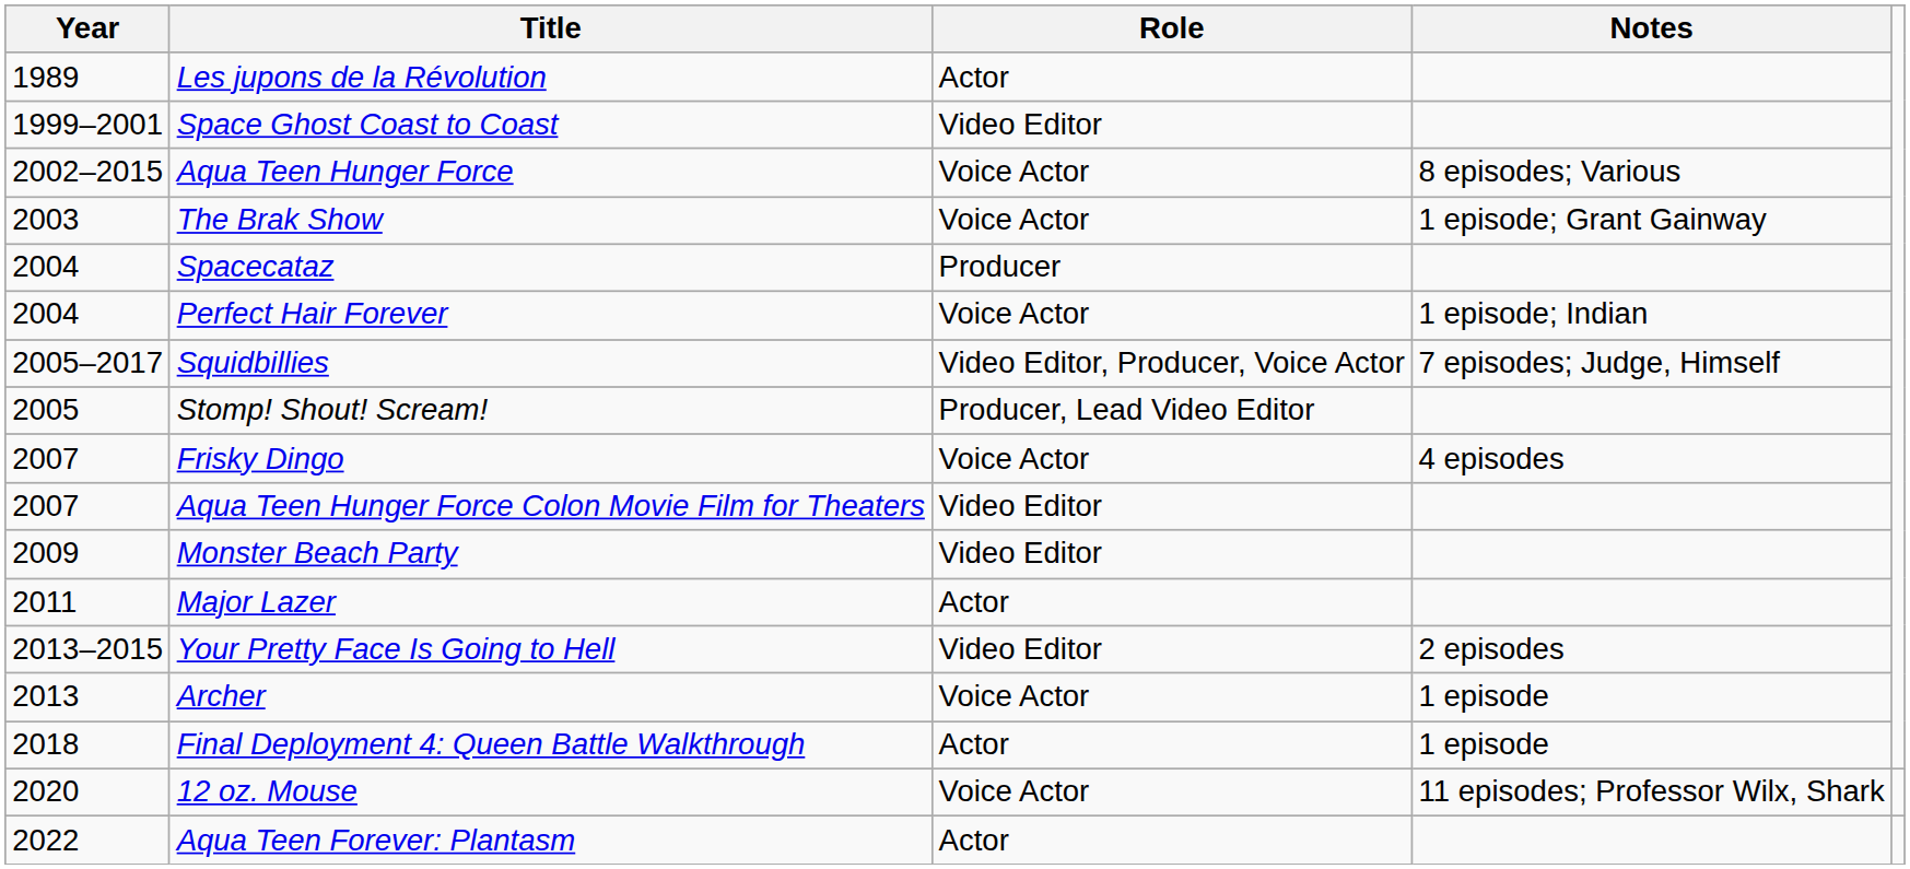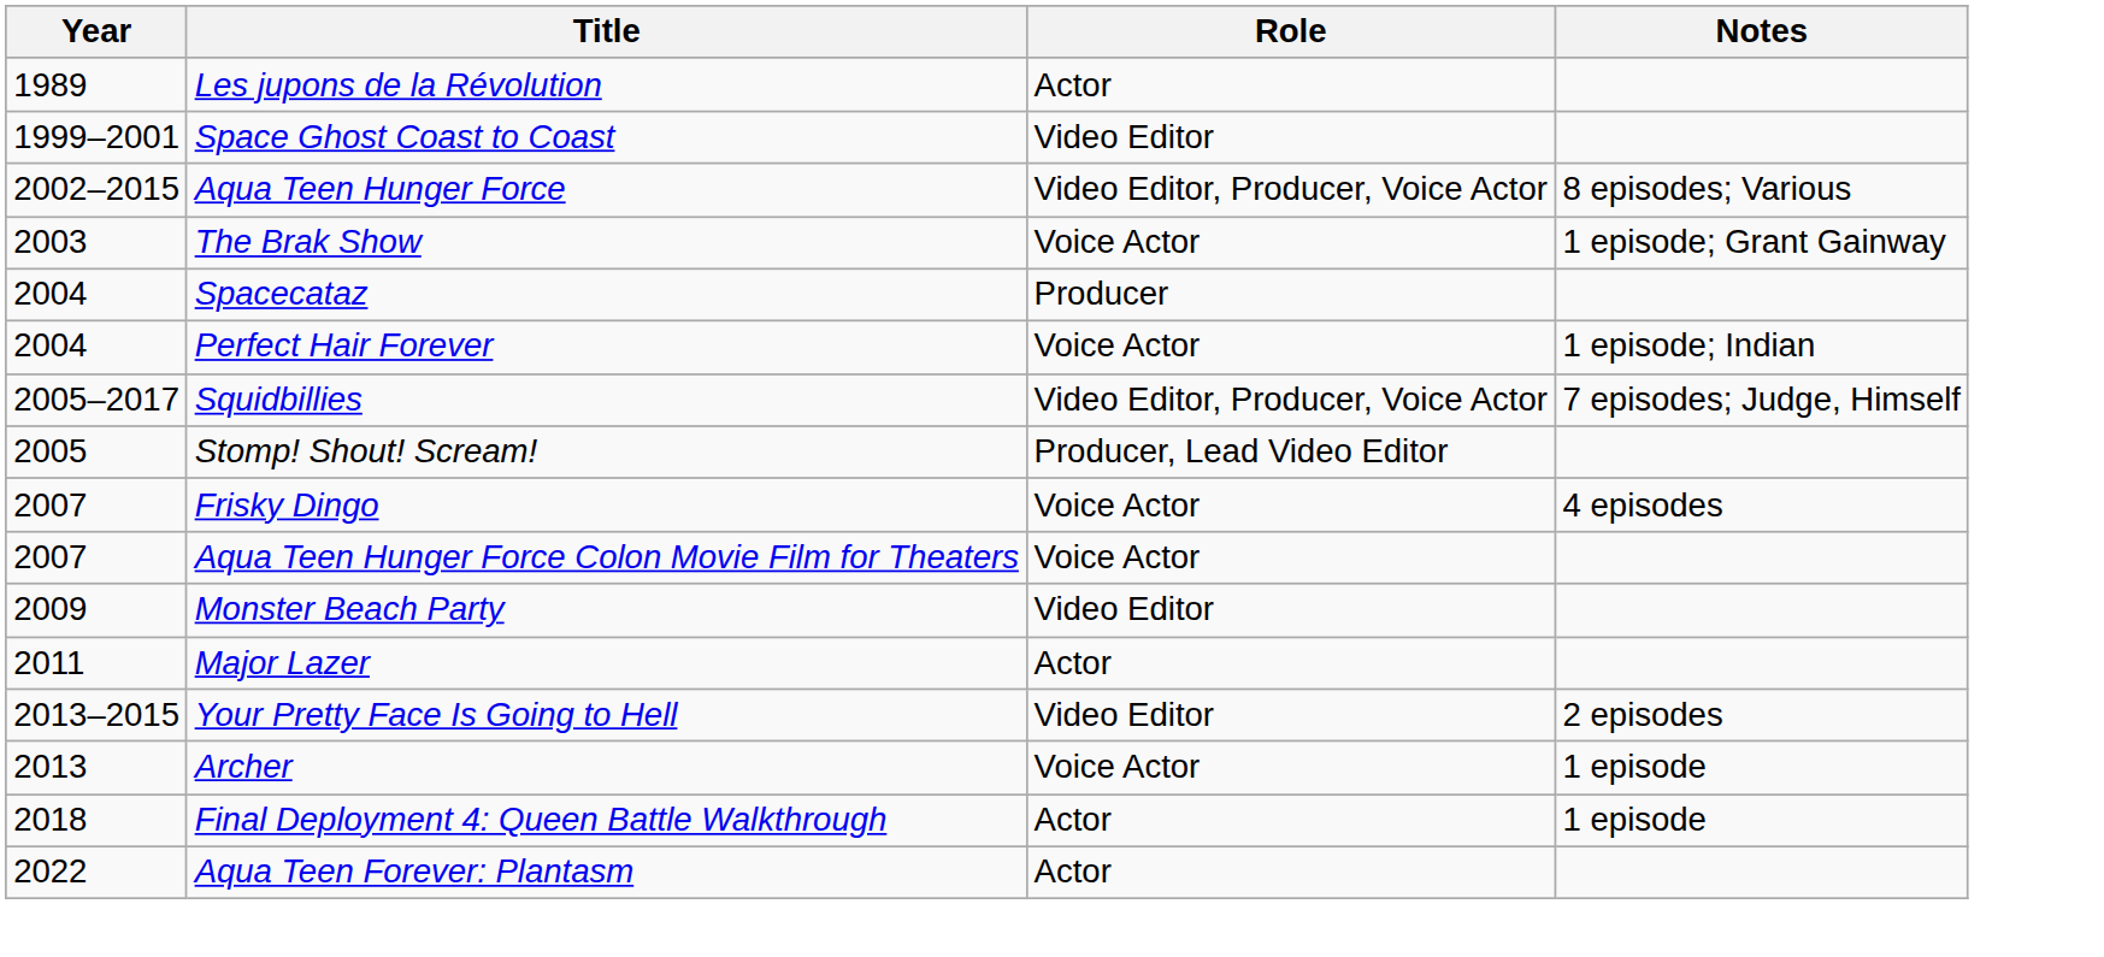Aqua Teen Hunger Force | Role: Voice Actor -> Video Editor, Producer, Voice Actor
Aqua Teen Hunger Force Colon Movie Film for Theaters | Role: Video Editor -> Voice Actor
- row: 2020 | 12 oz. Mouse | Voice Actor | 11 episodes; Professor Wilx, Shark
